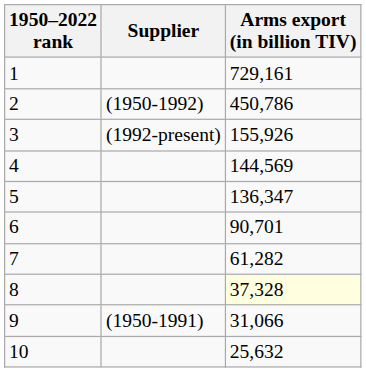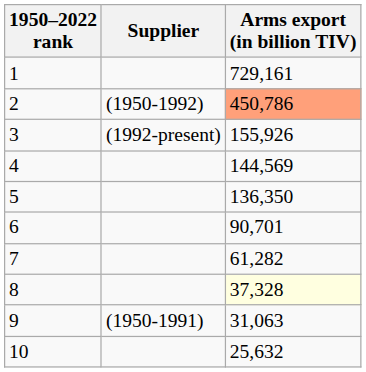2 | Arms export (in billion TIV): no background -> lightsalmon background
5 | Arms export (in billion TIV): 136,347 -> 136,350
9 | Arms export (in billion TIV): 31,066 -> 31,063
